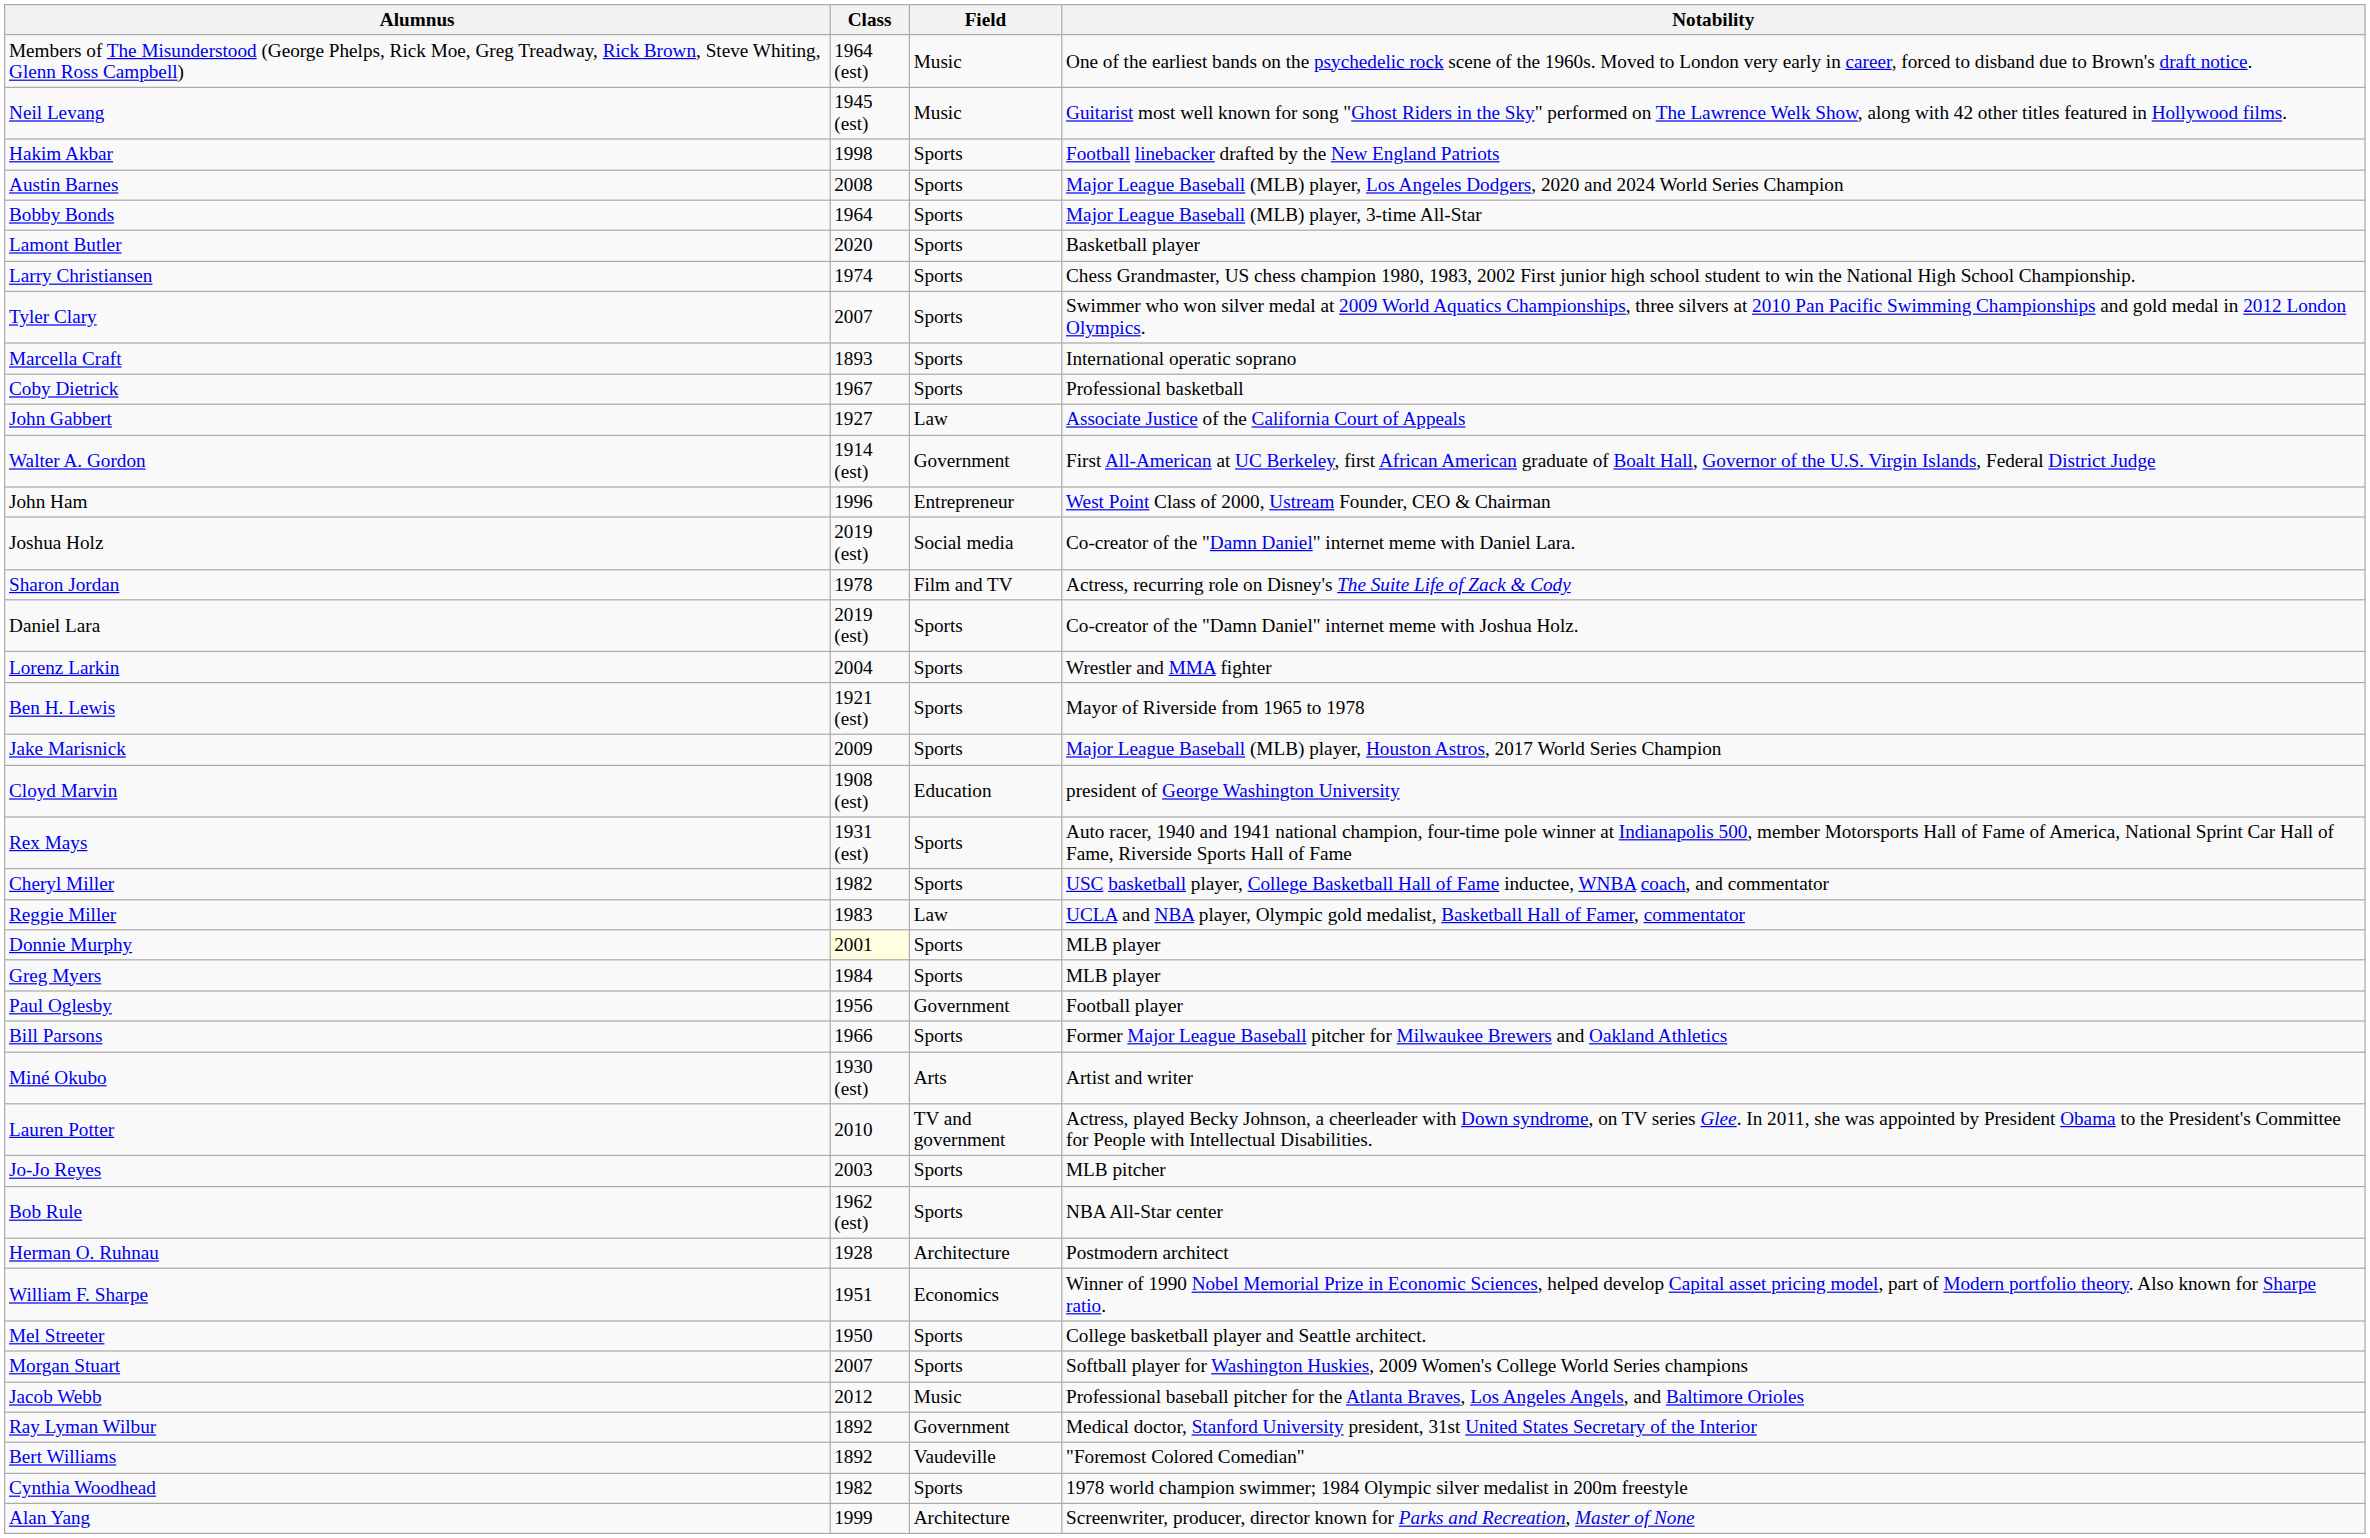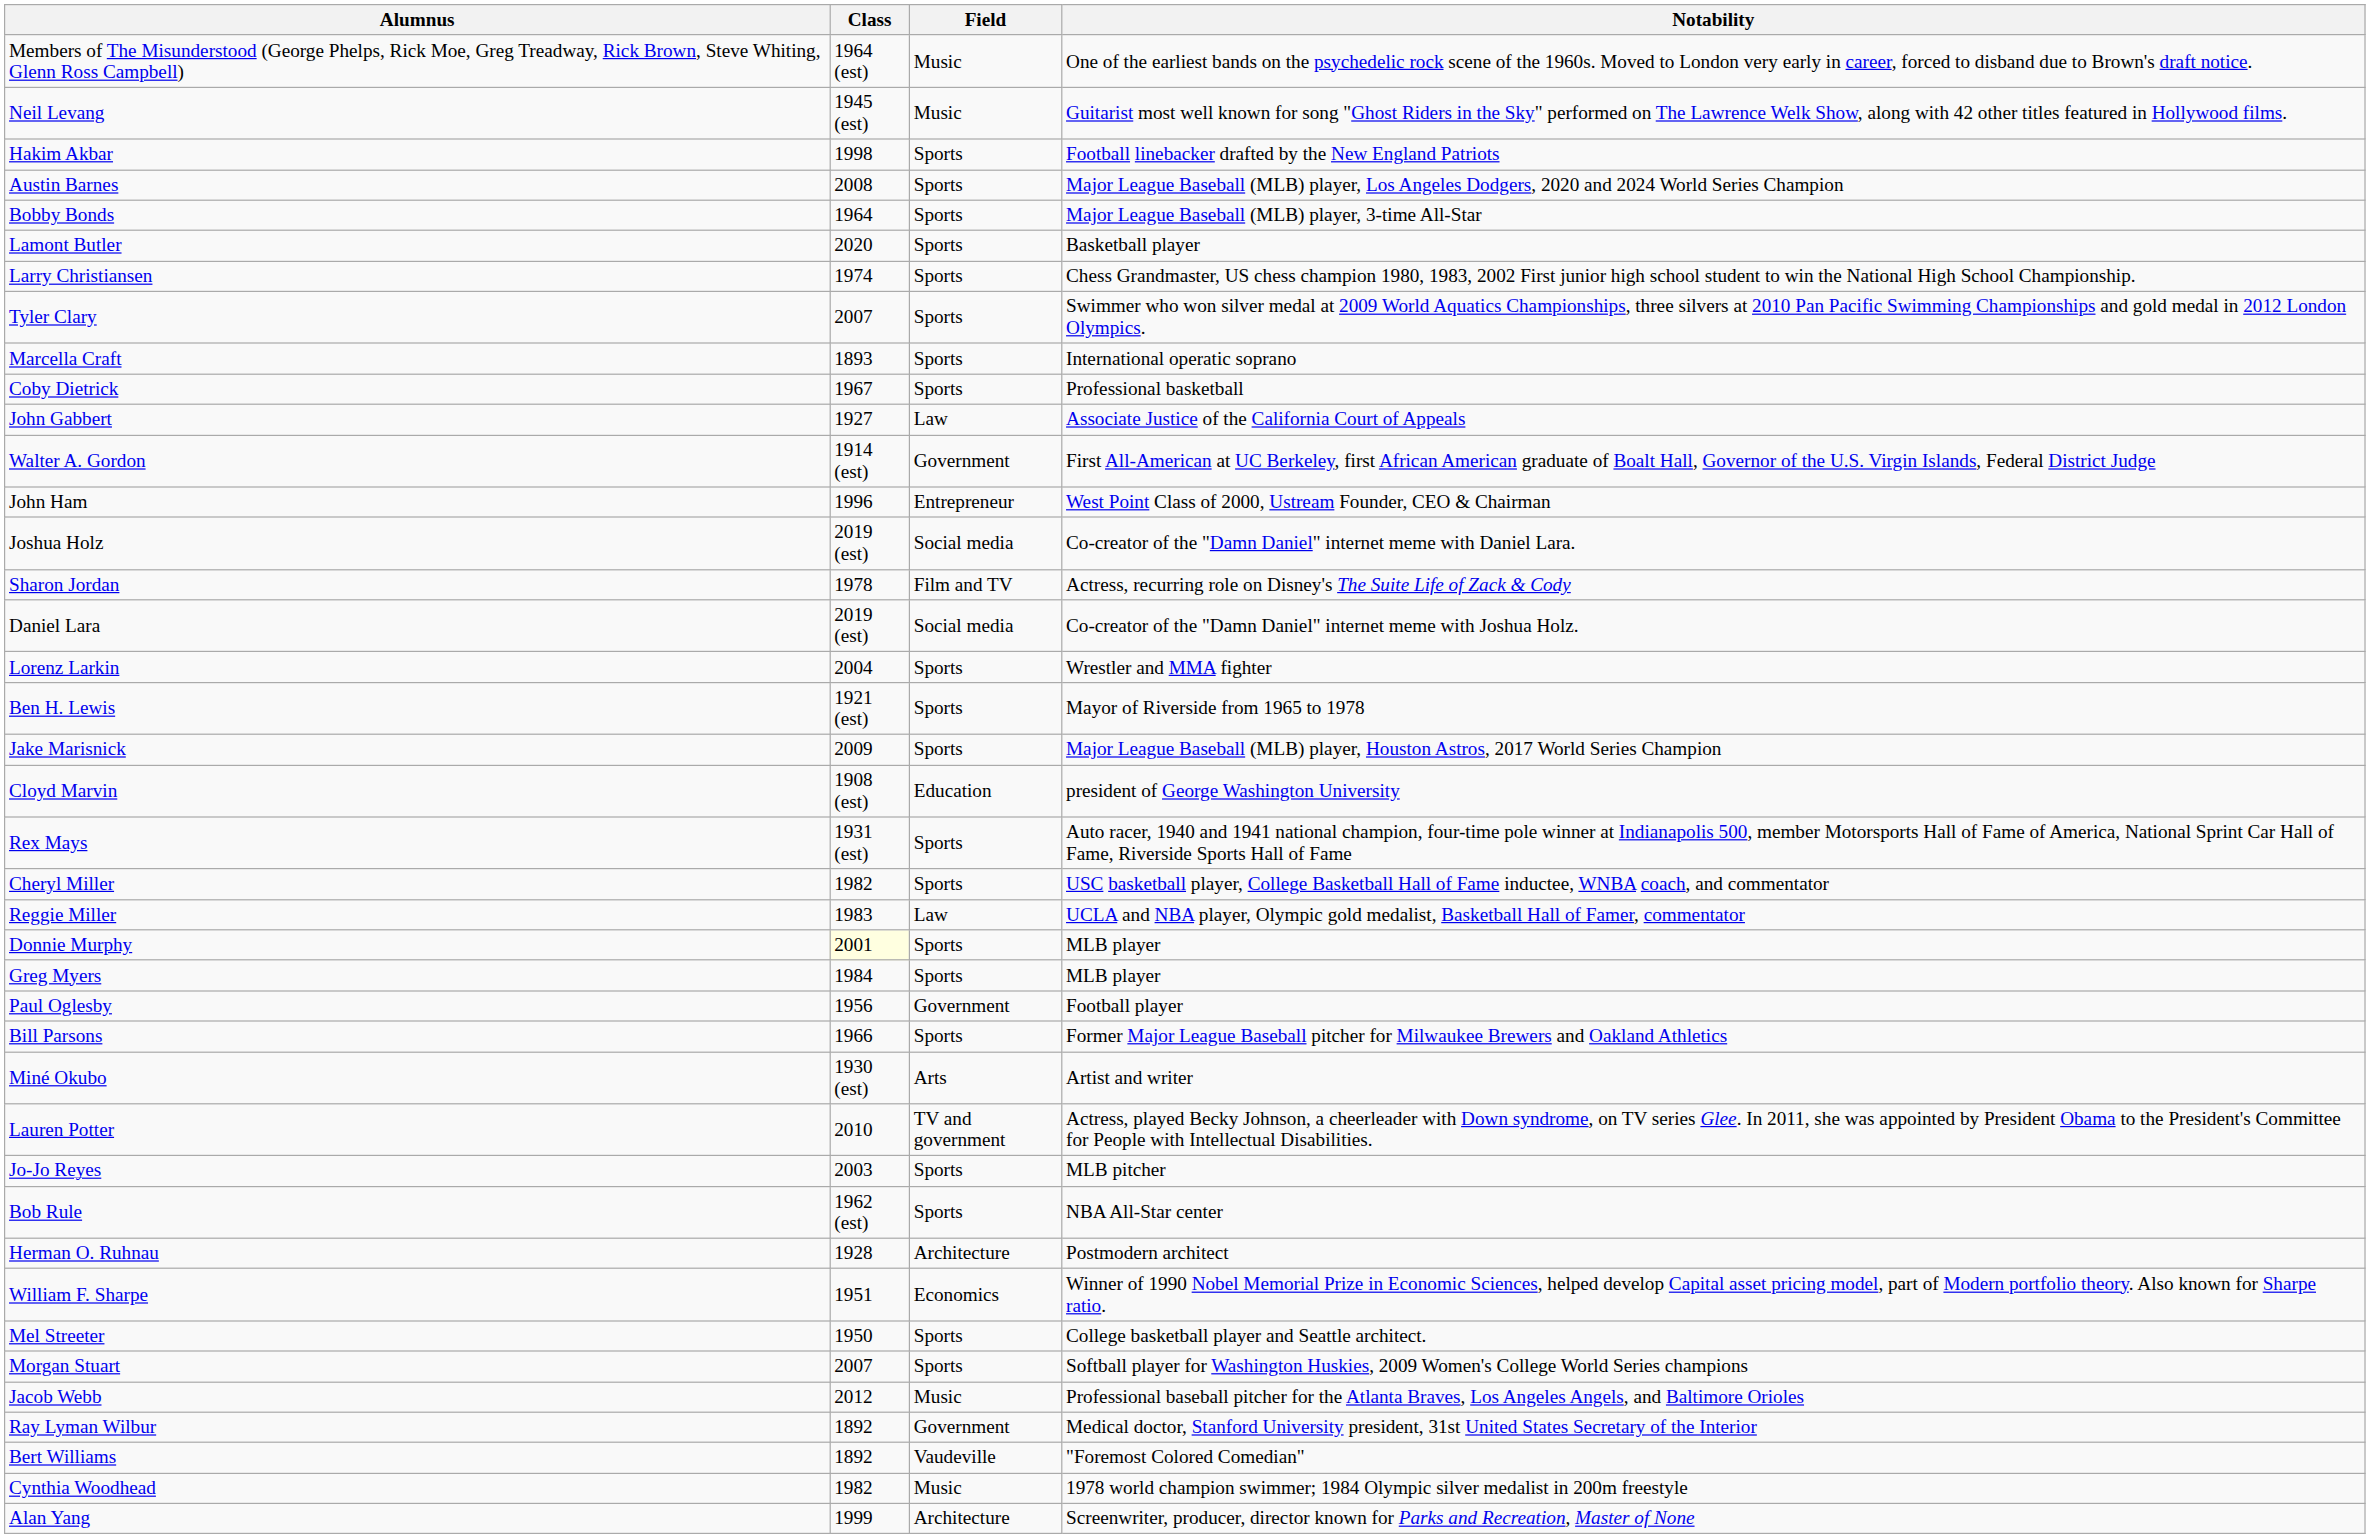Daniel Lara | Field: Sports -> Social media
Cynthia Woodhead | Field: Sports -> Music
